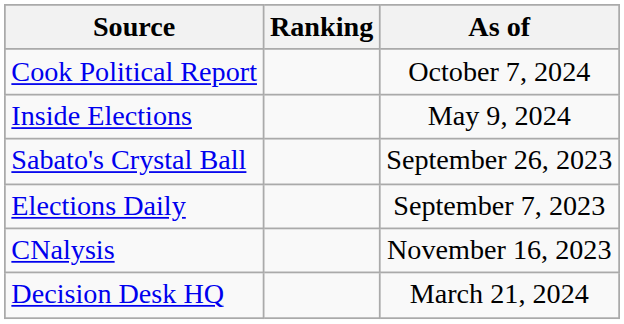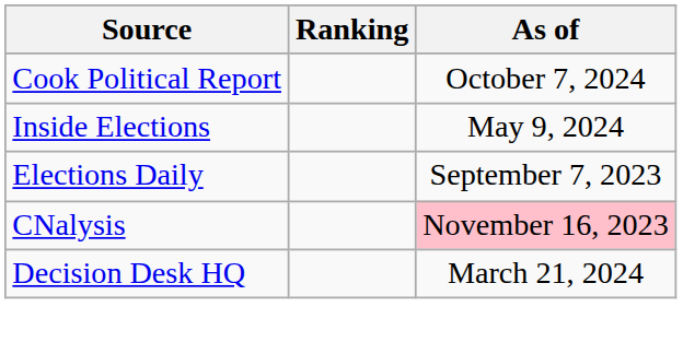- row: Sabato's Crystal Ball | September 26, 2023
CNalysis | As of: no background -> pink background
